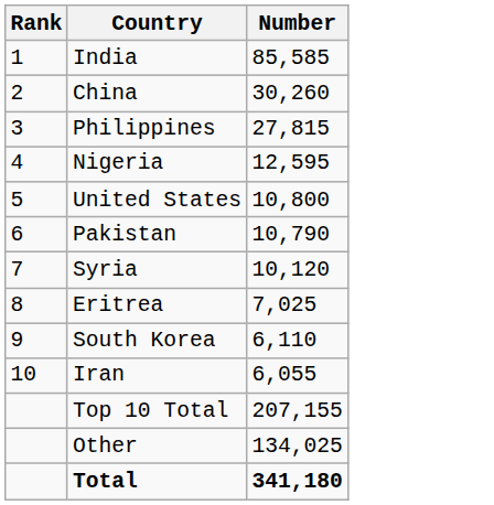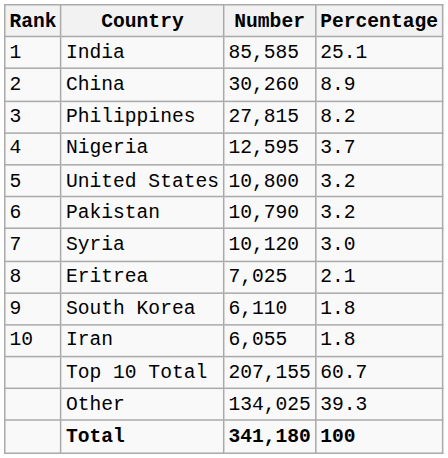+ column: Percentage | 25.1 | 8.9 | 8.2 | 3.7 | 3.2 | 3.2 | 3.0 | 2.1 | 1.8 | 1.8 | 60.7 | 39.3 | 100
